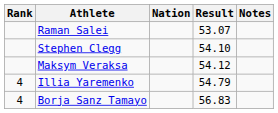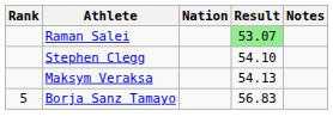Raman Salei | Result: no background -> lightgreen background
Maksym Veraksa | Result: 54.12 -> 54.13
- row: 4 | Illia Yaremenko | 54.79
Borja Sanz Tamayo | Rank: 4 -> 5
